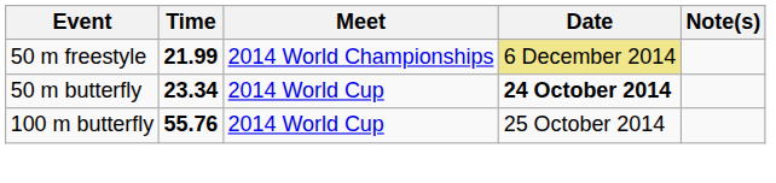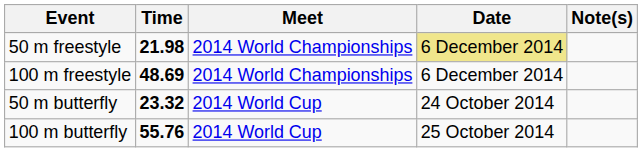50 m freestyle | Time: 21.99 -> 21.98
+ row: 100 m freestyle | 48.69 | 2014 World Championships | 6 December 2014
50 m butterfly | Time: 23.34 -> 23.32
50 m butterfly | Date: bold -> normal
